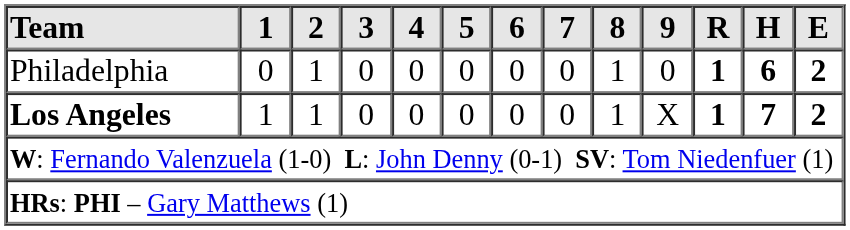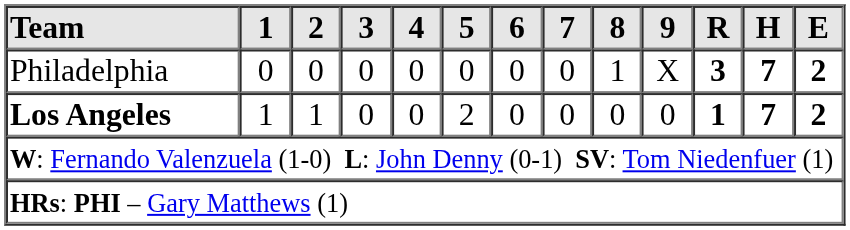Philadelphia | 2: 1 -> 0
Philadelphia | 9: 0 -> X
Philadelphia | R: 1 -> 3
Philadelphia | H: 6 -> 7
Los Angeles | 5: 0 -> 2
Los Angeles | 8: 1 -> 0
Los Angeles | 9: X -> 0
